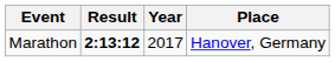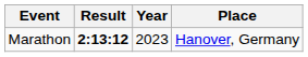Marathon | Year: 2017 -> 2023
